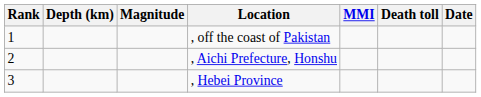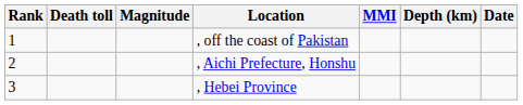columns swapped: Death toll <-> Depth (km)
